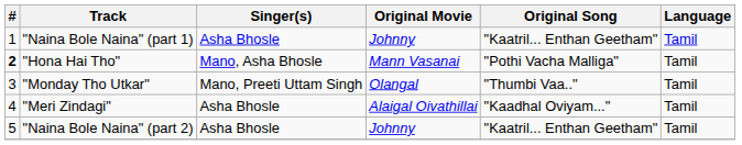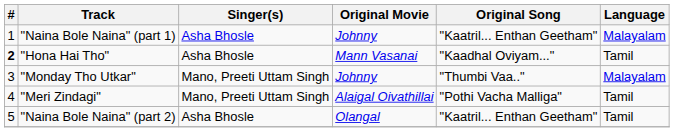"Naina Bole Naina" (part 1) | Language: Tamil -> Malayalam
"Hona Hai Tho" | Singer(s): Mano, Asha Bhosle -> Asha Bhosle
"Hona Hai Tho" | Original Song: "Pothi Vacha Malliga" -> "Kaadhal Oviyam..."
"Monday Tho Utkar" | Original Movie: Olangal -> Johnny
"Monday Tho Utkar" | Language: Tamil -> Malayalam
"Meri Zindagi" | Singer(s): Asha Bhosle -> Mano, Preeti Uttam Singh
"Meri Zindagi" | Original Song: "Kaadhal Oviyam..." -> "Pothi Vacha Malliga"
"Naina Bole Naina" (part 2) | Original Movie: Johnny -> Olangal
